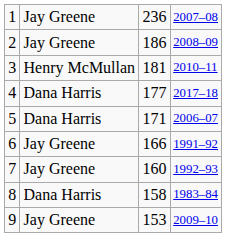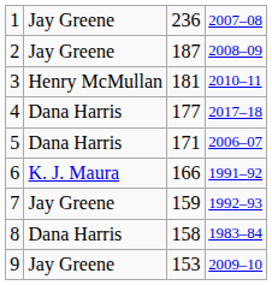2 | column 3: 186 -> 187
6 | column 2: Jay Greene -> K. J. Maura
7 | column 3: 160 -> 159
